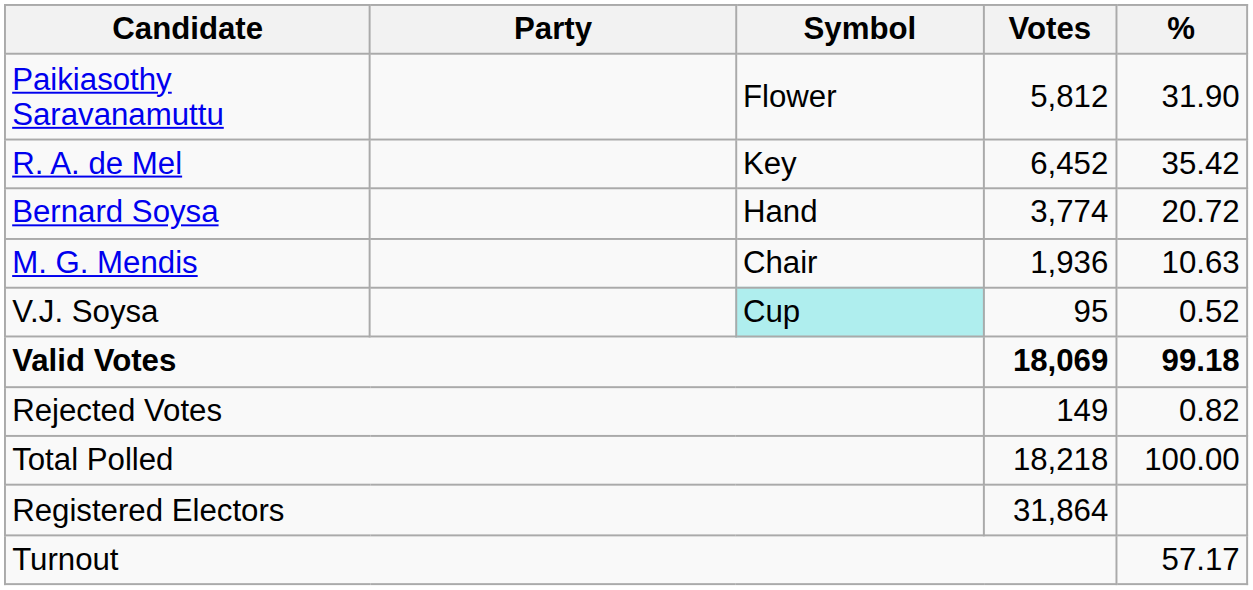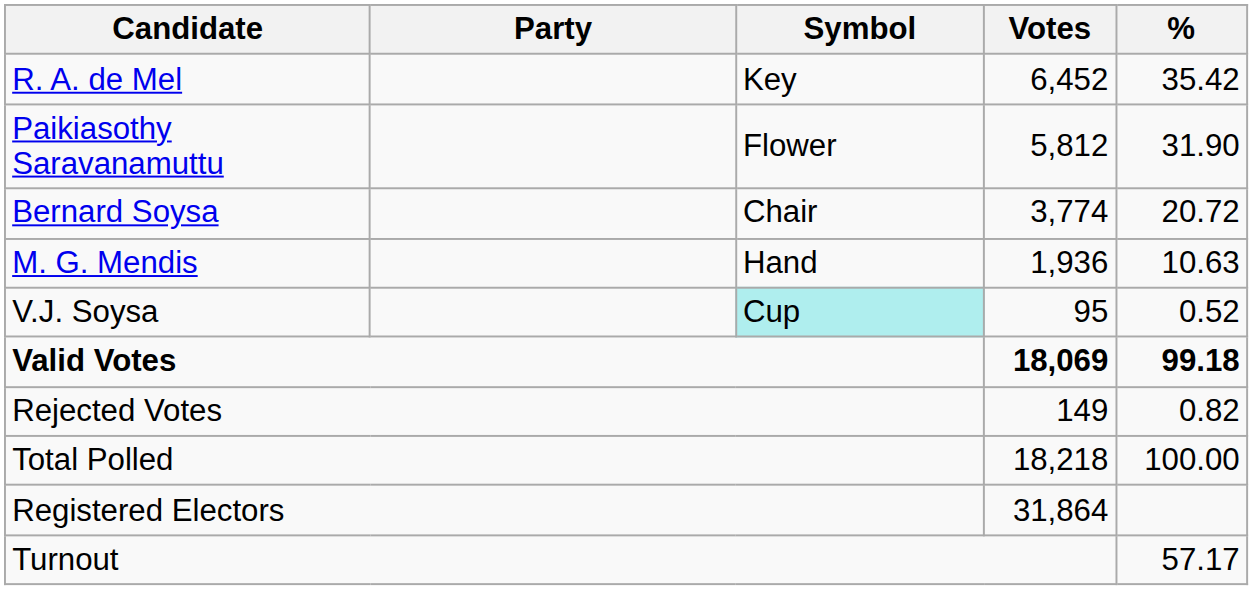rows swapped: R. A. de Mel <-> Paikiasothy Saravanamuttu
Bernard Soysa | Symbol: Hand -> Chair
M. G. Mendis | Symbol: Chair -> Hand
